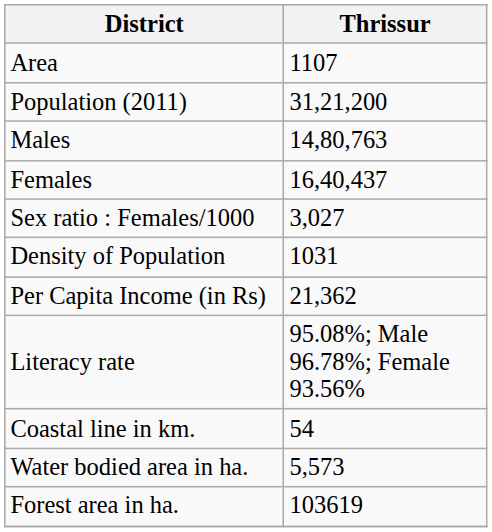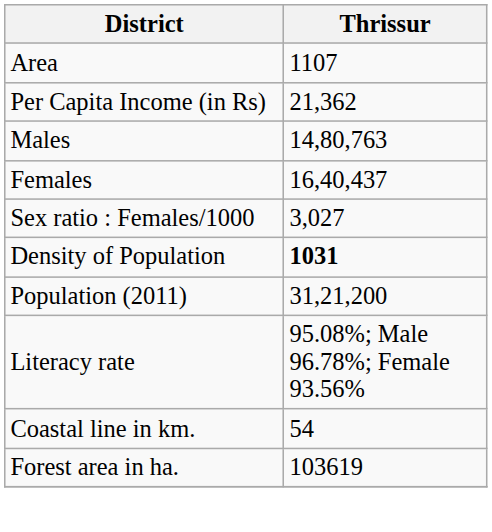rows swapped: Population (2011) <-> Per Capita Income (in Rs)
Density of Population | Thrissur: normal -> bold
- row: Water bodied area in ha. | 5,573
